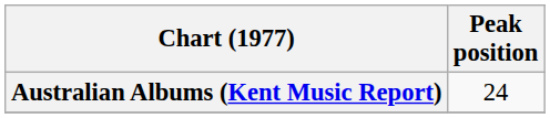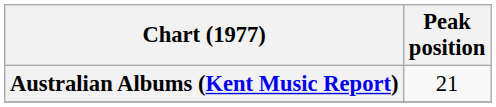Australian Albums (Kent Music Report) | Peak position: 24 -> 21
